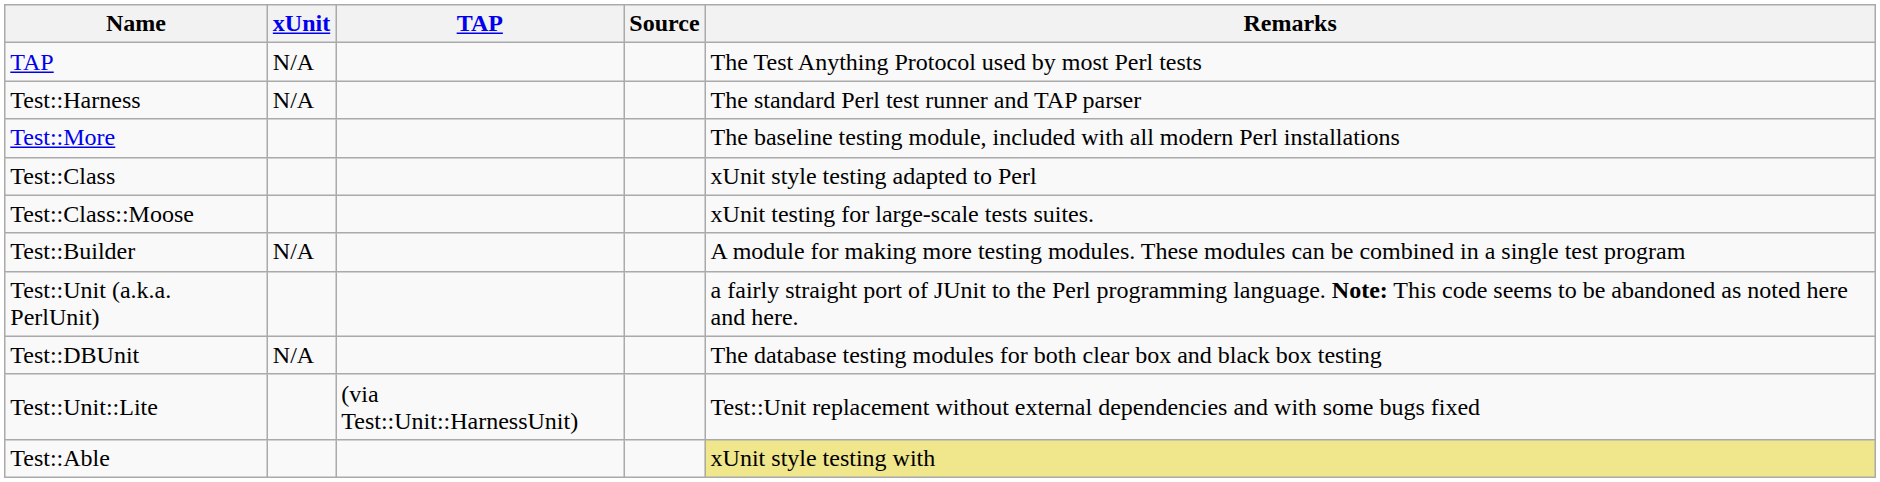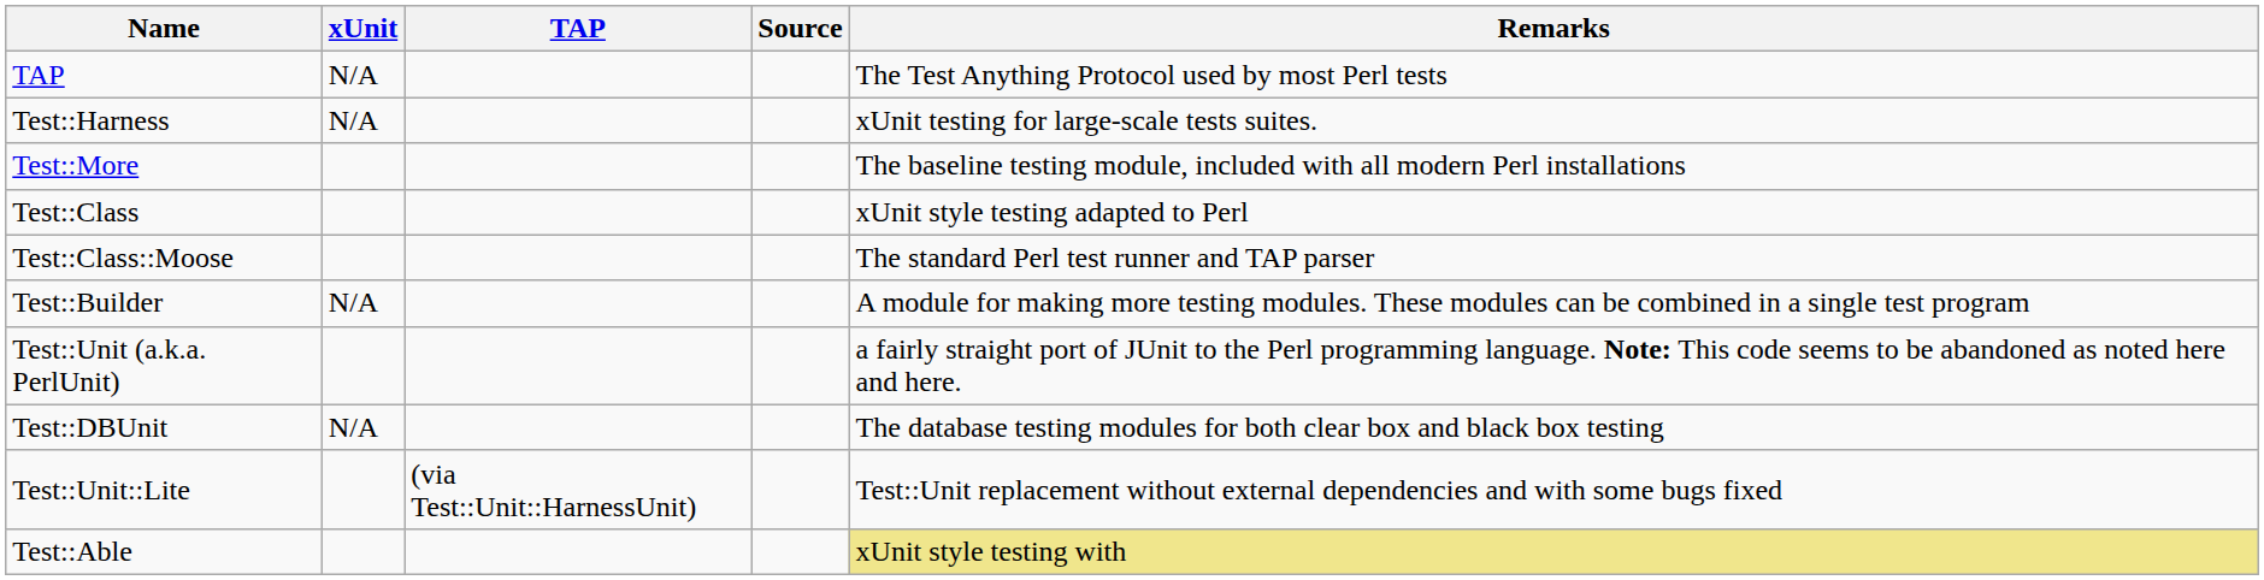Test::Harness | Remarks: The standard Perl test runner and TAP parser -> xUnit testing for large-scale tests suites.
Test::Class::Moose | Remarks: xUnit testing for large-scale tests suites. -> The standard Perl test runner and TAP parser
